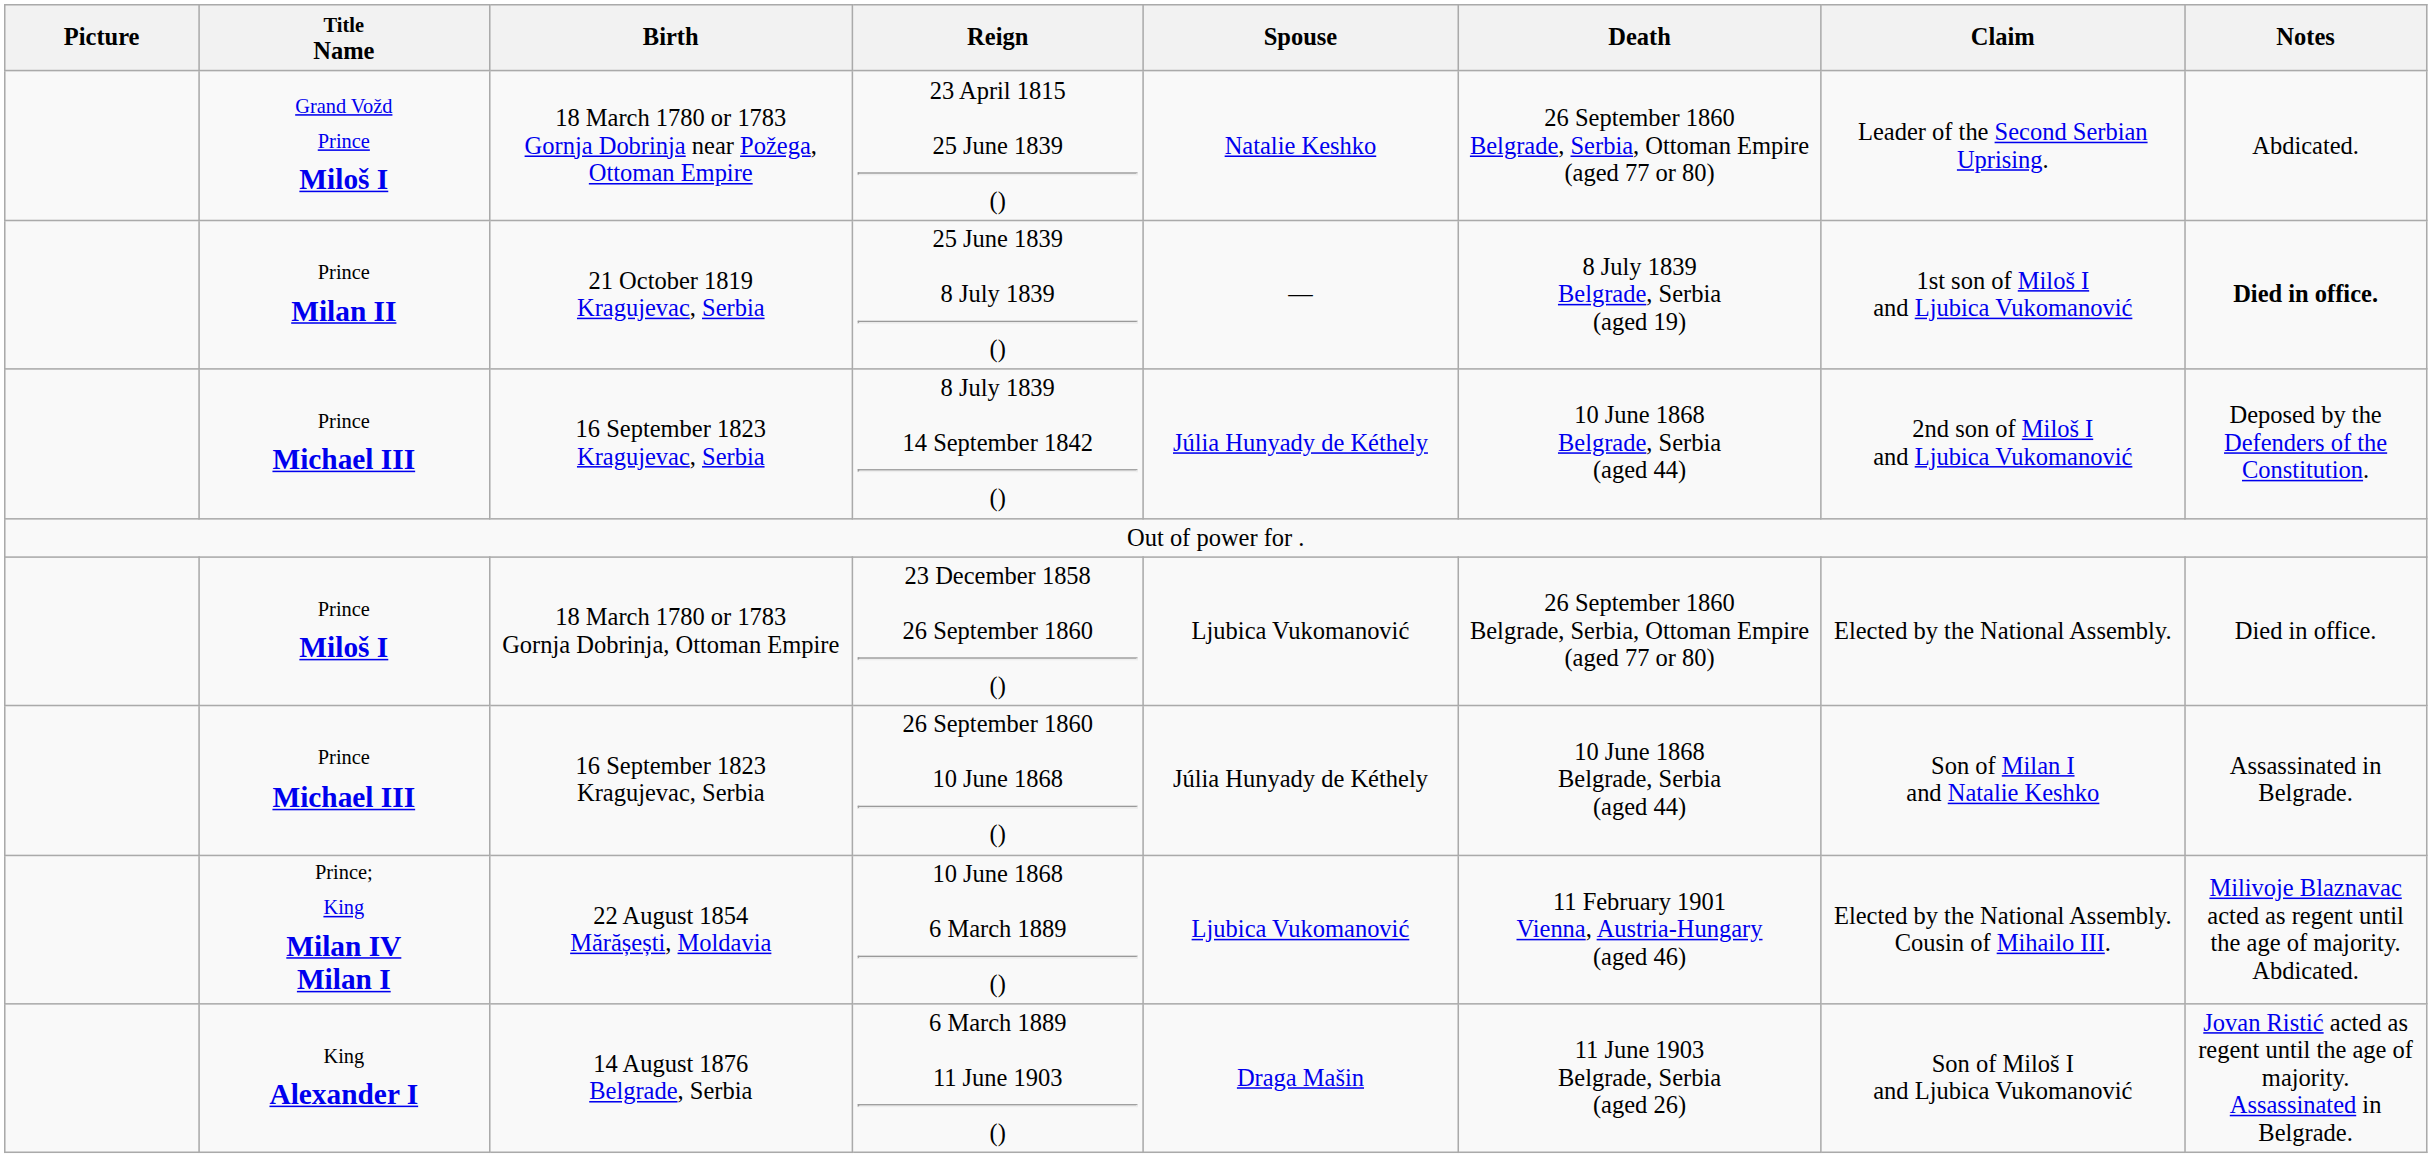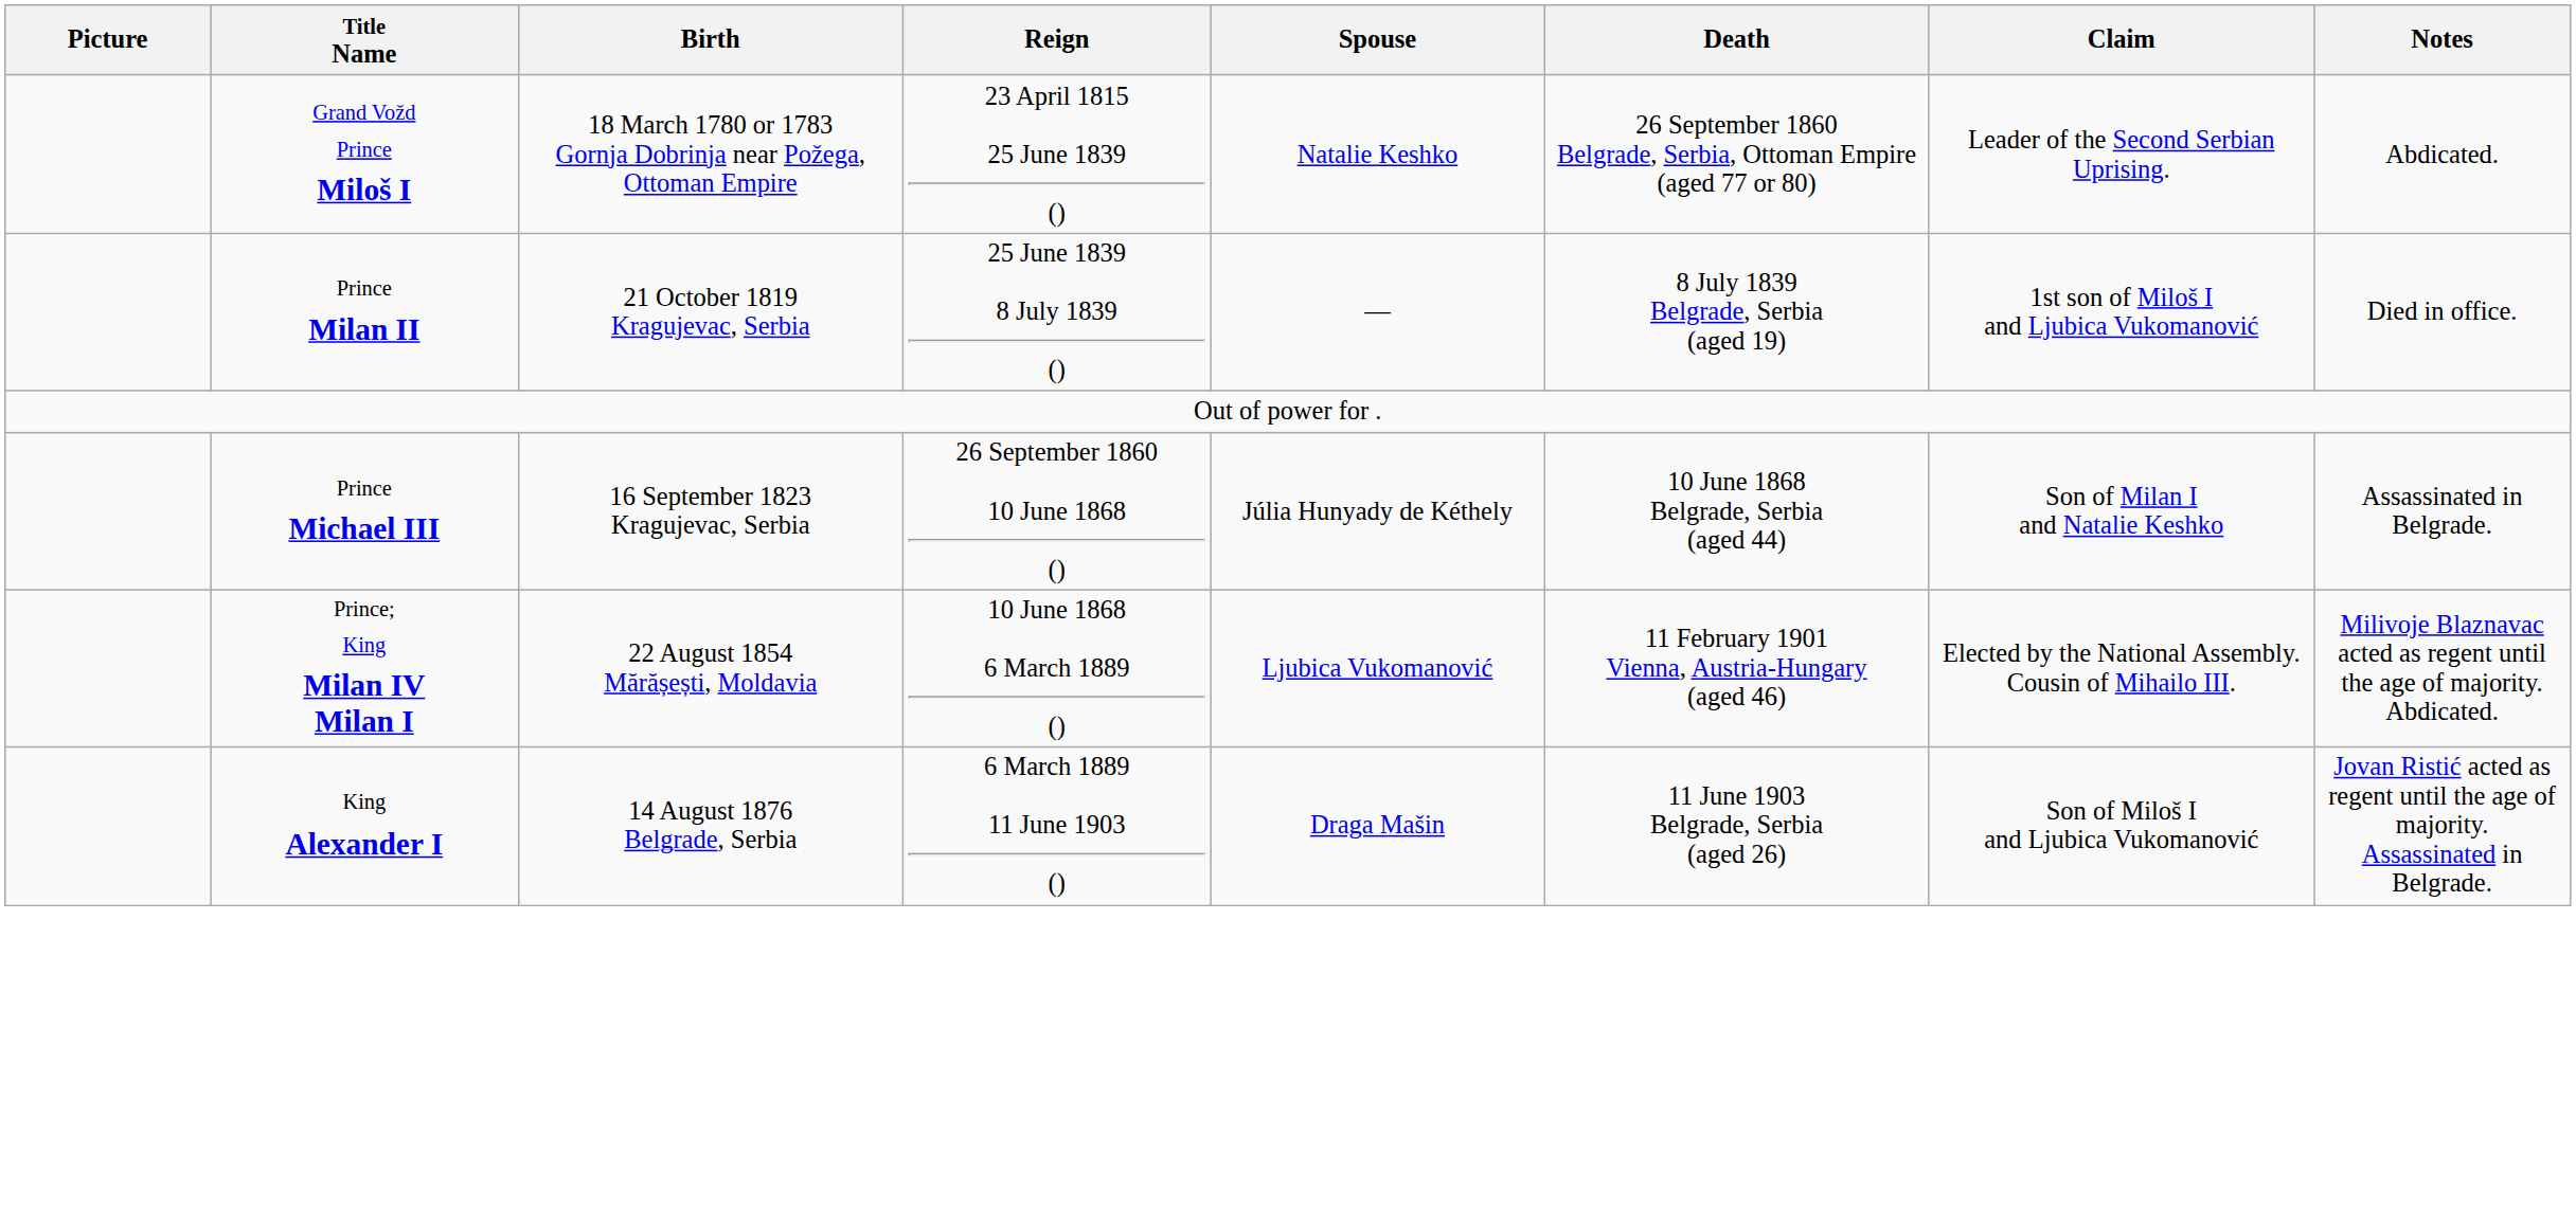25 June 1839 8 July 1839 () | Notes: bold -> normal
- row: Prince Michael III | 16 September 1823 Kragujevac, Serbia | 8 July 1839 14 September 1842 () | Júlia Hunyady de Kéthely | 10 June 1868 Belgrade, Serbia (aged 44) | 2nd son of Miloš I and Ljubica Vukomanović | Deposed by the Defenders of the Constitution.
- row: Prince Miloš I | 18 March 1780 or 1783 Gornja Dobrinja, Ottoman Empire | 23 December 1858 26 September 1860 () | Ljubica Vukomanović | 26 September 1860 Belgrade, Serbia, Ottoman Empire (aged 77 or 80) | Elected by the National Assembly. | Died in office.
